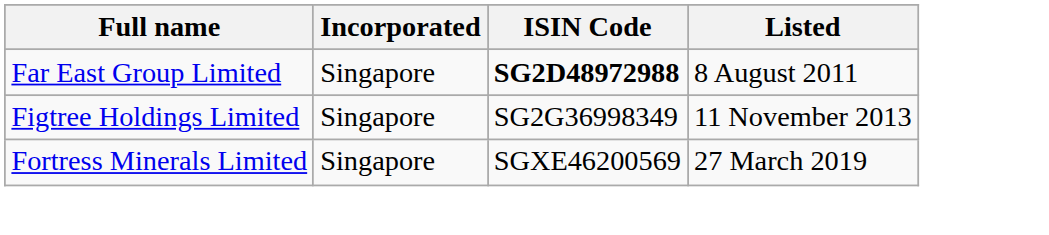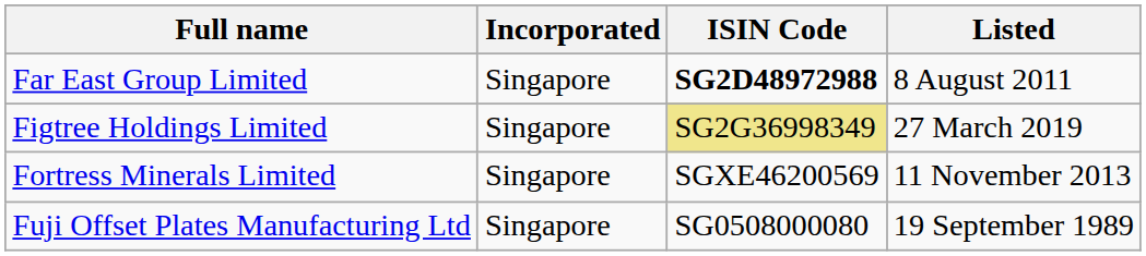Figtree Holdings Limited | ISIN Code: no background -> khaki background
Figtree Holdings Limited | Listed: 11 November 2013 -> 27 March 2019
Fortress Minerals Limited | Listed: 27 March 2019 -> 11 November 2013
+ row: Fuji Offset Plates Manufacturing Ltd | Singapore | SG0508000080 | 19 September 1989
